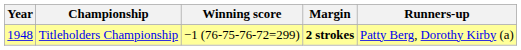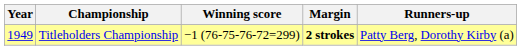Titleholders Championship | Year: 1948 -> 1949
